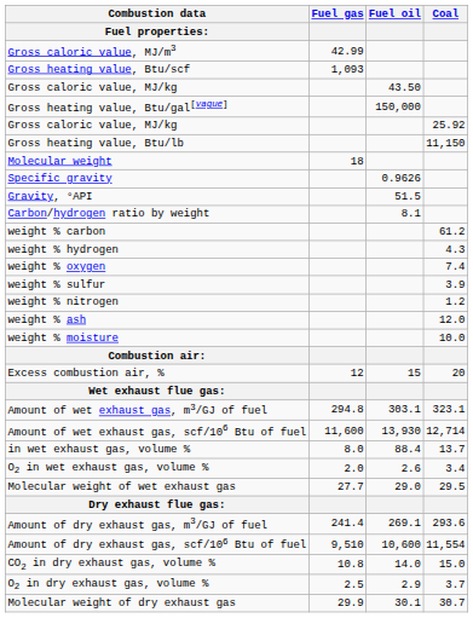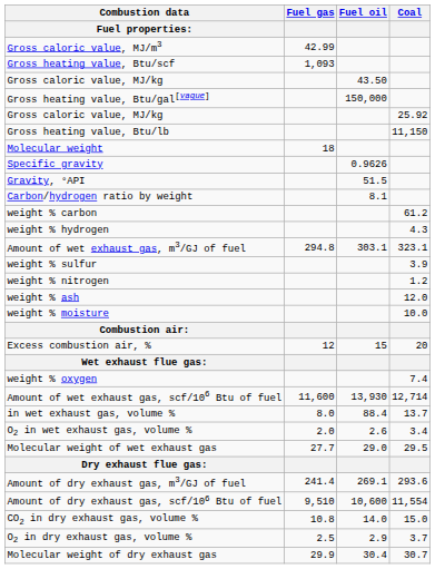rows swapped: weight % oxygen <-> Amount of wet exhaust gas, m3/GJ of fuel
Molecular weight of dry exhaust gas | Fuel oil: 30.1 -> 30.4
